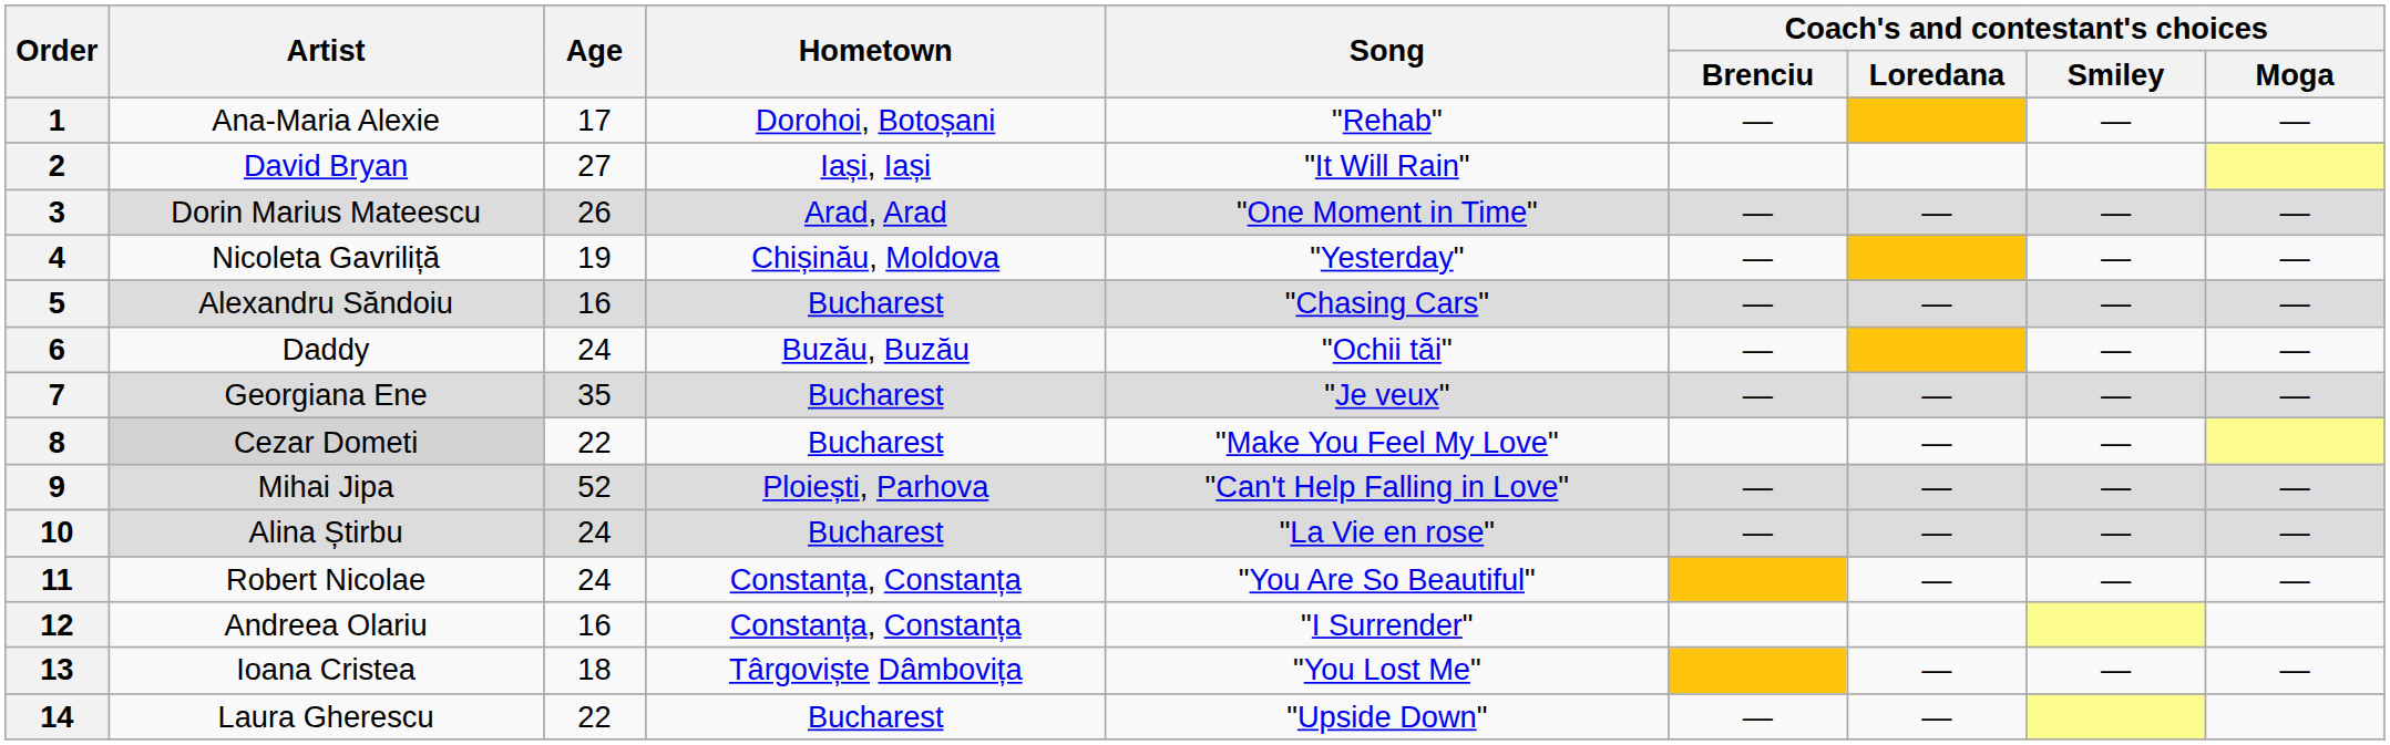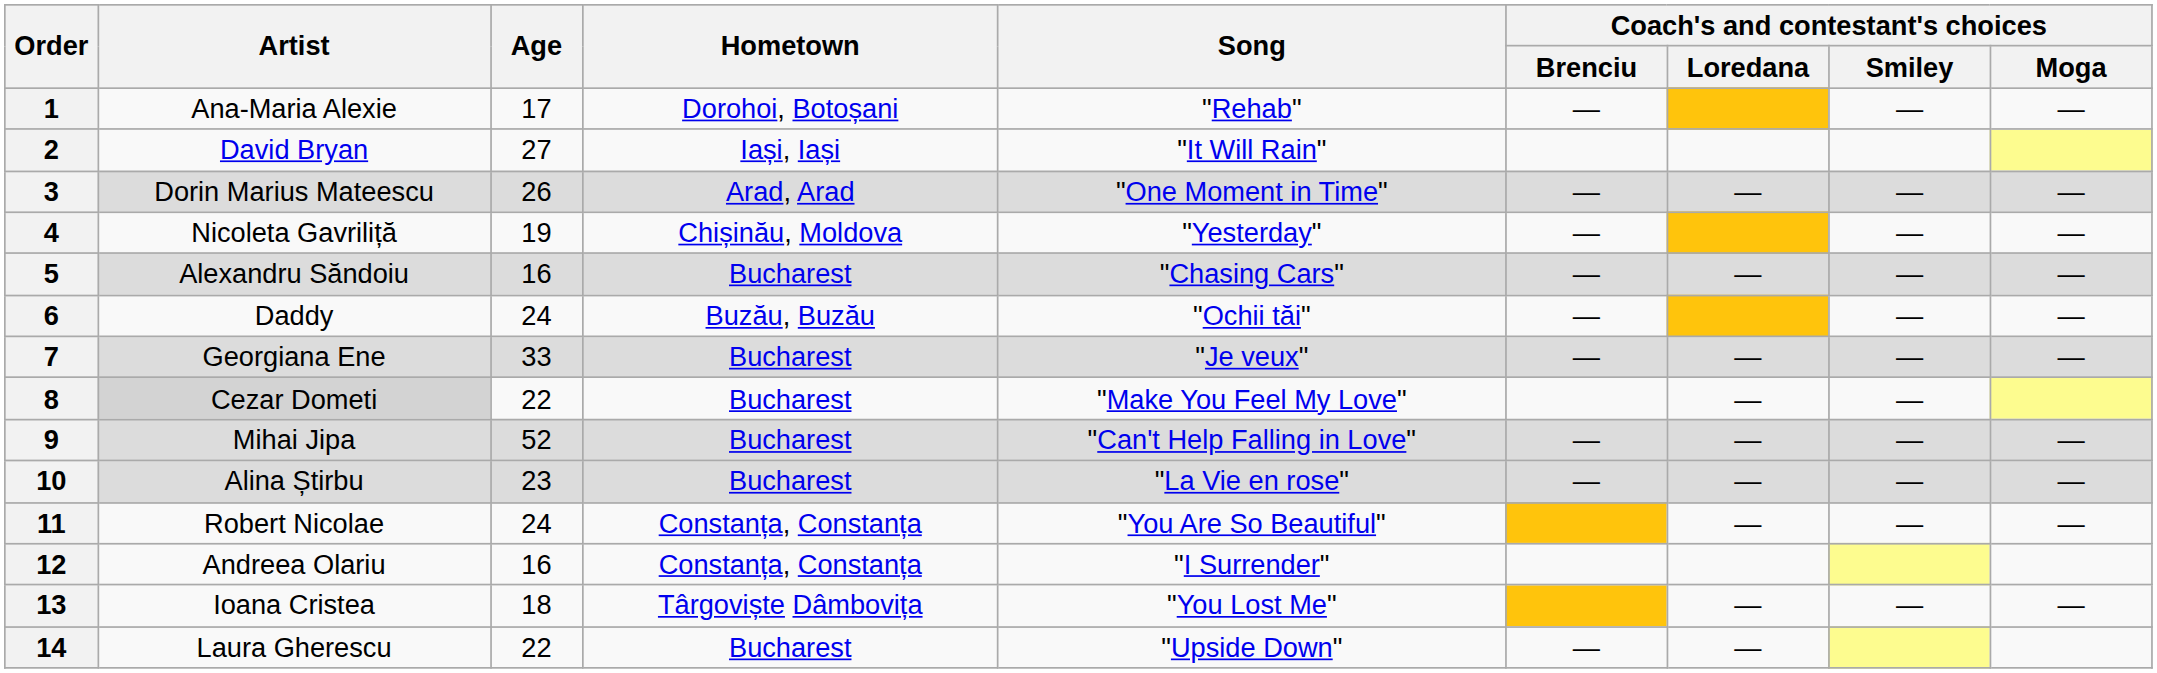7 | Age: 35 -> 33
9 | Hometown: Ploiești, Parhova -> Bucharest
10 | Age: 24 -> 23
